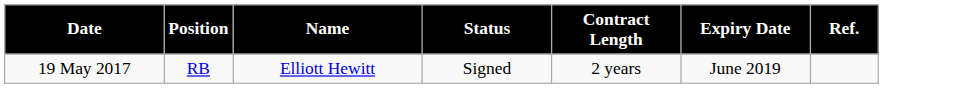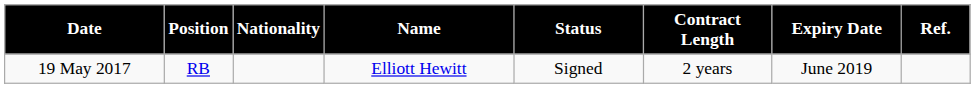+ column: Nationality
